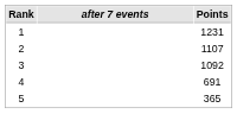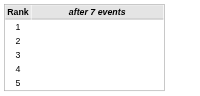- column: Points | 1231 | 1107 | 1092 | 691 | 365
